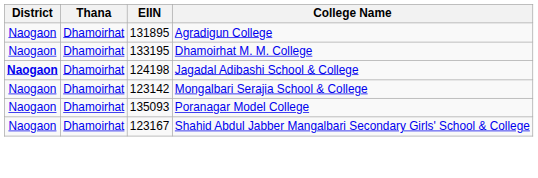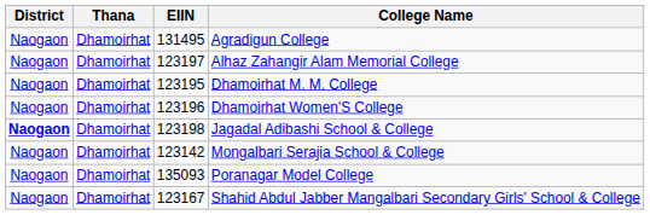Agradigun College | EIIN: 131895 -> 131495
+ row: Naogaon | Dhamoirhat | 123197 | Alhaz Zahangir Alam Memorial College
Dhamoirhat M. M. College | EIIN: 133195 -> 123195
+ row: Naogaon | Dhamoirhat | 123196 | Dhamoirhat Women'S College
Jagadal Adibashi School & College | EIIN: 124198 -> 123198
